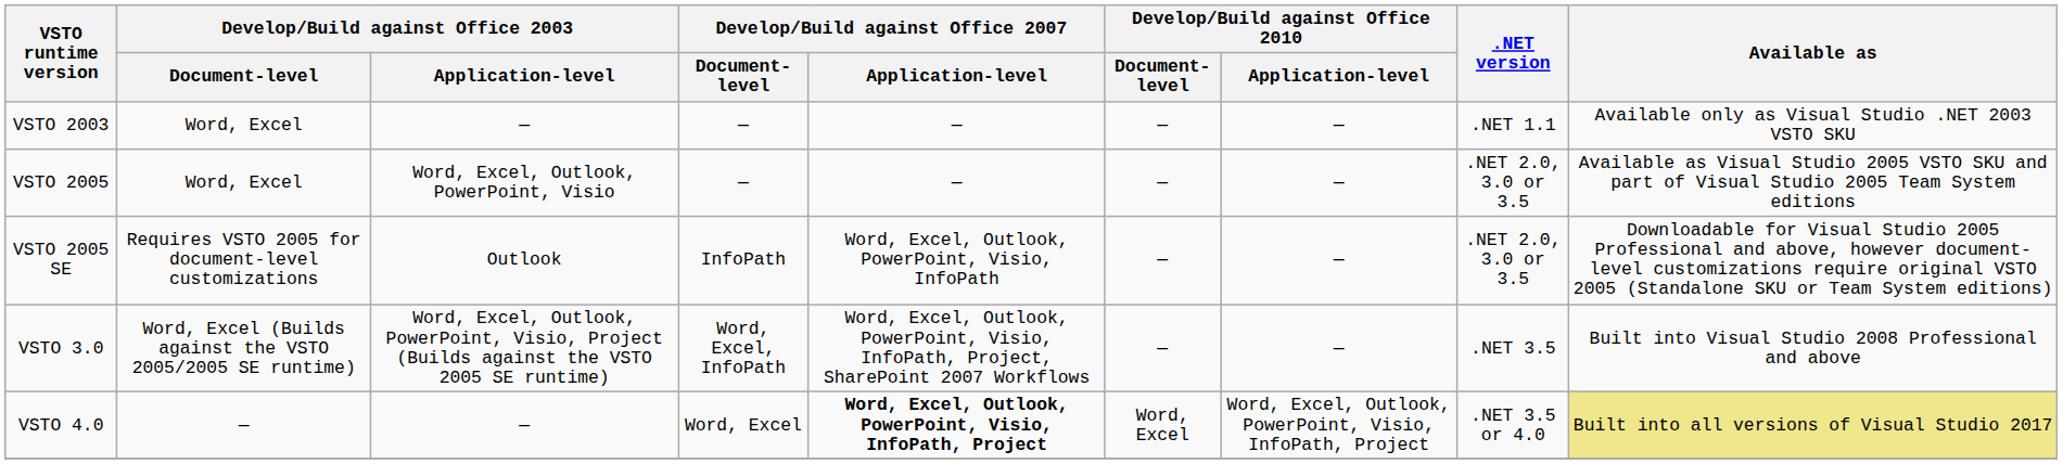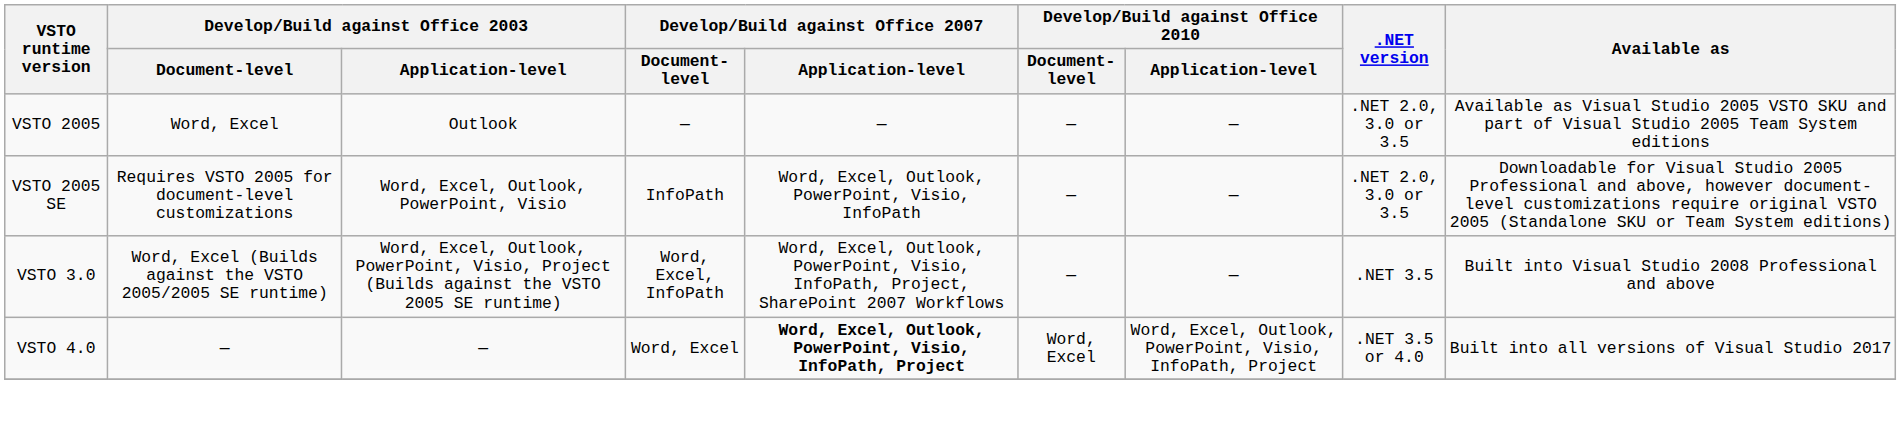- row: VSTO 2003 | Word, Excel | — | — | — | — | — | .NET 1.1 | Available only as Visual Studio .NET 2003 VSTO SKU
VSTO 2005 | Develop/Build against Office 2003 / Application-level: Word, Excel, Outlook, PowerPoint, Visio -> Outlook
VSTO 2005 SE | Develop/Build against Office 2003 / Application-level: Outlook -> Word, Excel, Outlook, PowerPoint, Visio
VSTO 4.0 | Available as: khaki background -> no background
